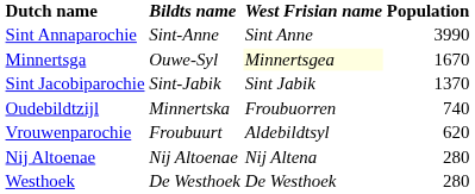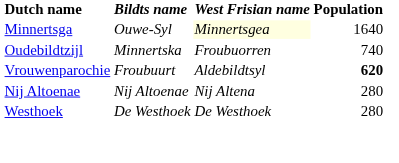- row: Sint Annaparochie | Sint-Anne | Sint Anne | 3990
Minnertsga | Population: 1670 -> 1640
- row: Sint Jacobiparochie | Sint-Jabik | Sint Jabik | 1370
Vrouwenparochie | Population: normal -> bold
